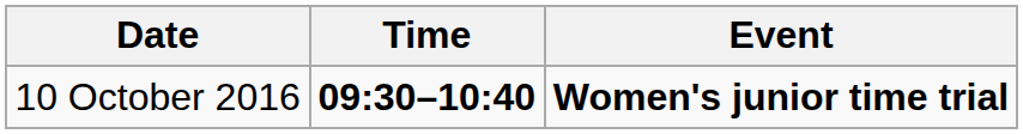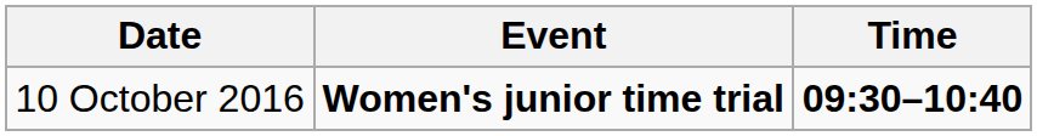columns swapped: Time <-> Event
